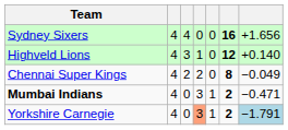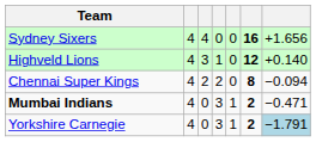Chennai Super Kings | column 7: −0.049 -> −0.094
Yorkshire Carnegie | column 4: lightsalmon background -> no background
